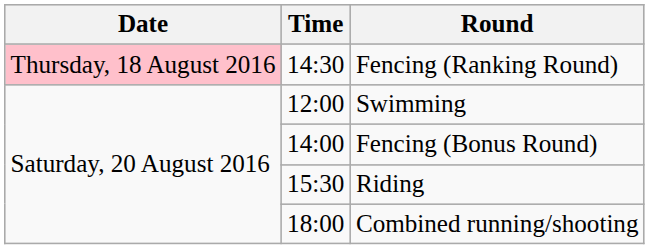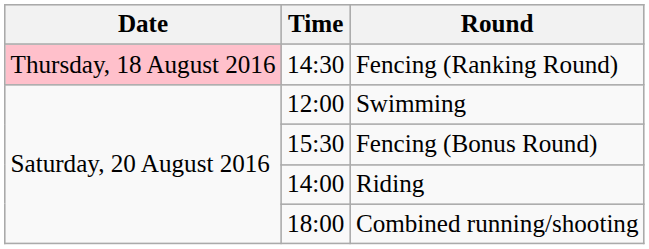Fencing (Bonus Round) | Time: 14:00 -> 15:30
Riding | Time: 15:30 -> 14:00
